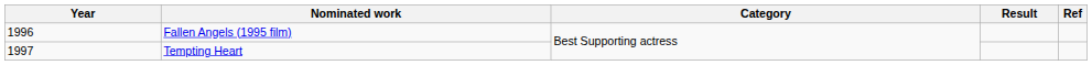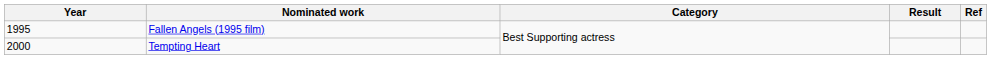Fallen Angels (1995 film) | Year: 1996 -> 1995
Tempting Heart | Year: 1997 -> 2000
